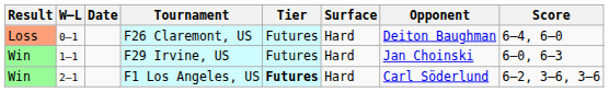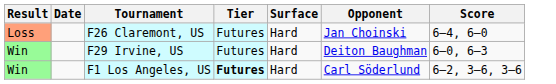- column: W–L | 0–1 | 1–1 | 2–1
F26 Claremont, US | Opponent: Deiton Baughman -> Jan Choinski
F29 Irvine, US | Opponent: Jan Choinski -> Deiton Baughman
